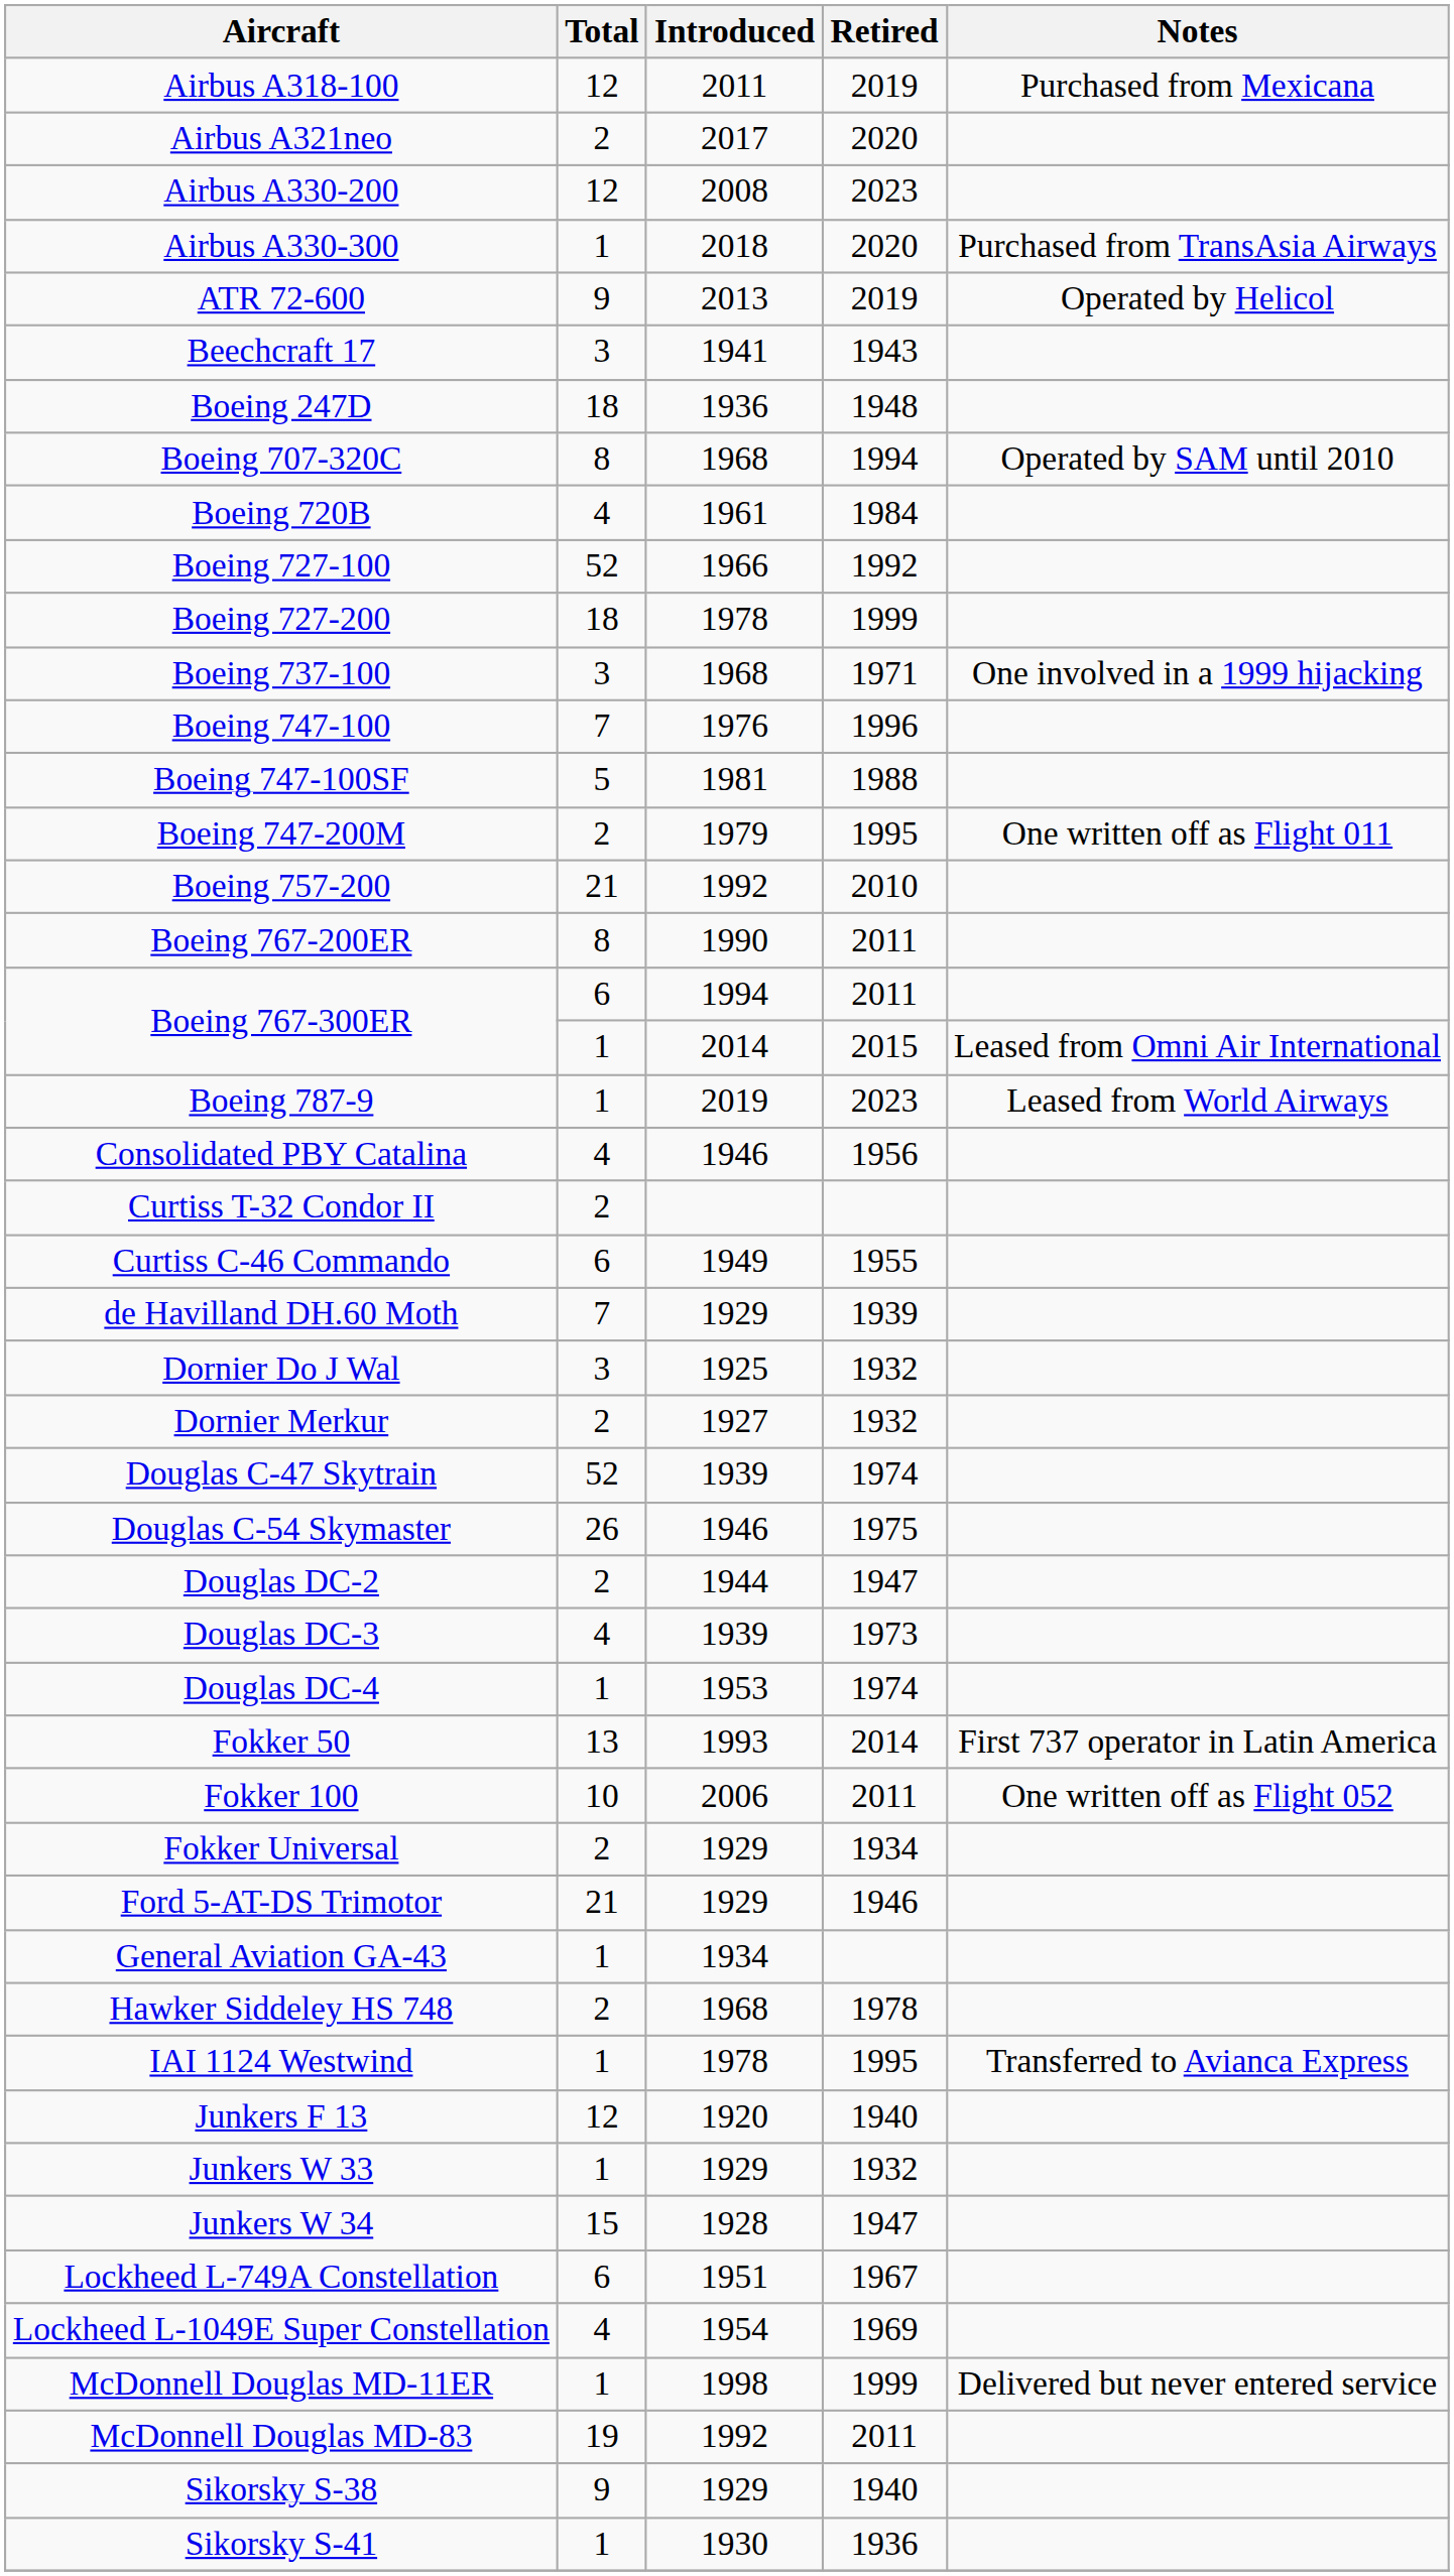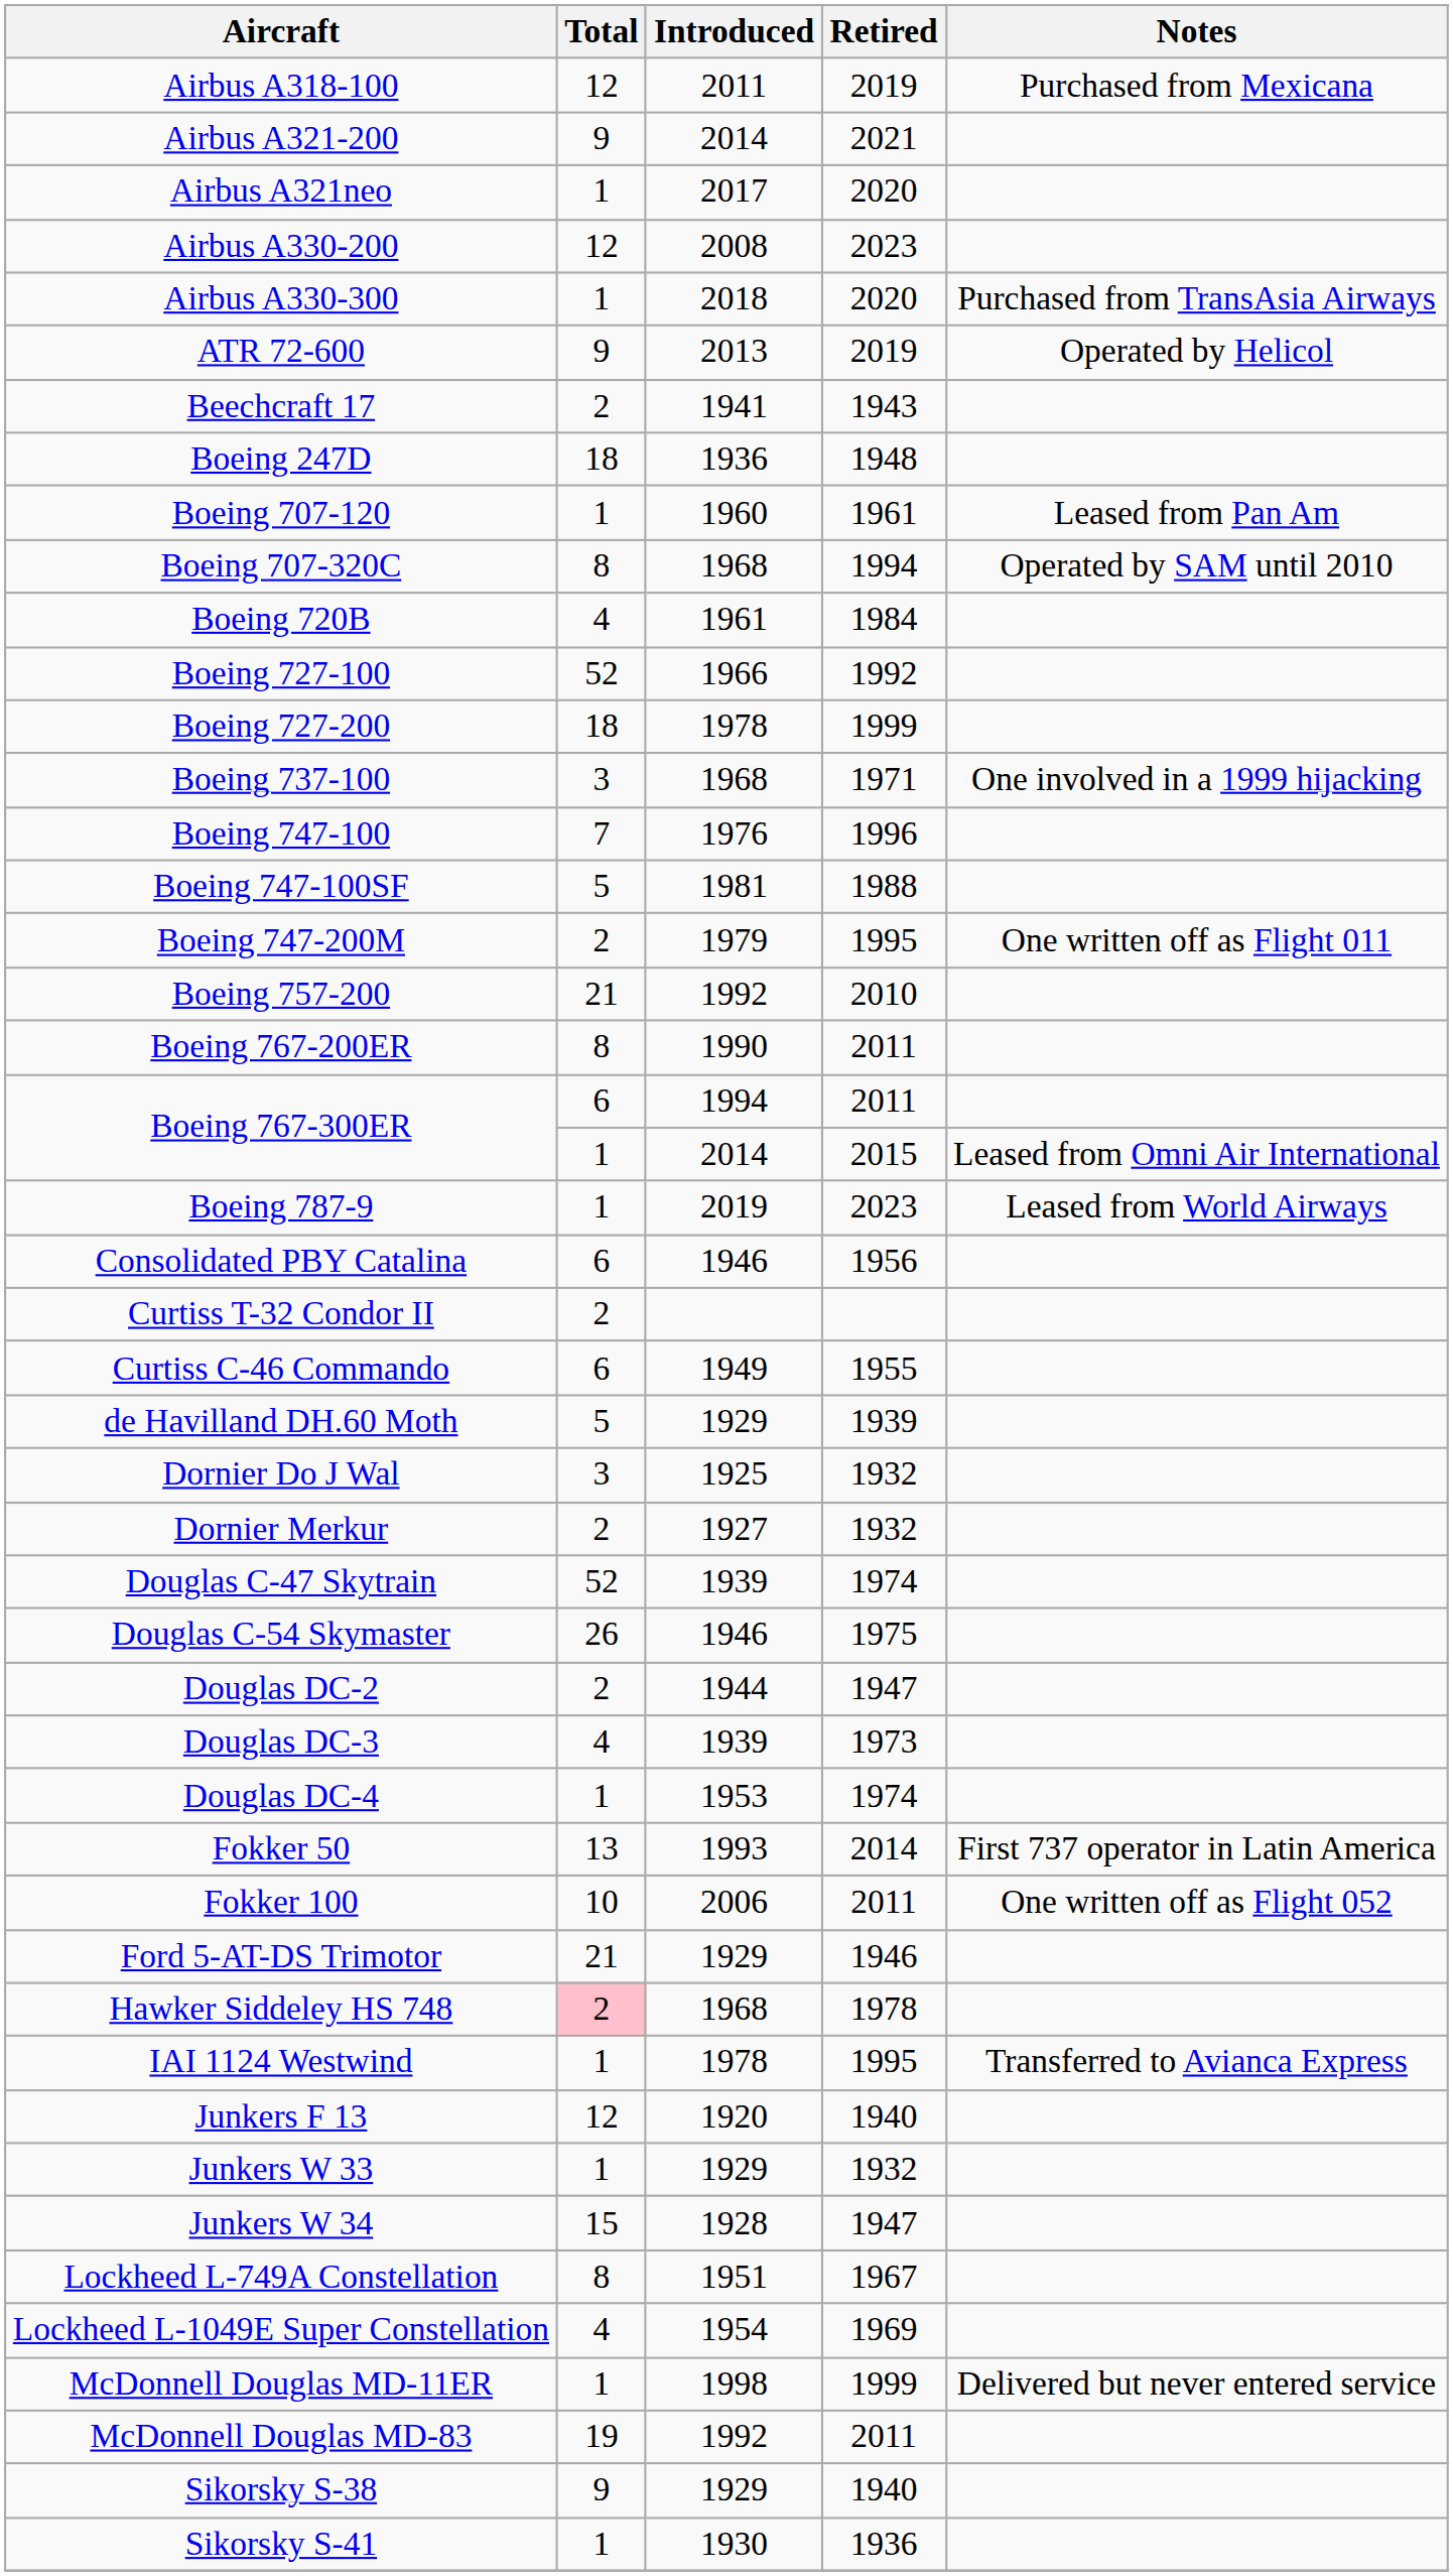+ row: Airbus A321-200 | 9 | 2014 | 2021
Airbus A321neo | Total: 2 -> 1
Beechcraft 17 | Total: 3 -> 2
+ row: Boeing 707-120 | 1 | 1960 | 1961 | Leased from Pan Am
Consolidated PBY Catalina | Total: 4 -> 6
de Havilland DH.60 Moth | Total: 7 -> 5
- row: Fokker Universal | 2 | 1929 | 1934
- row: General Aviation GA-43 | 1 | 1934
Hawker Siddeley HS 748 | Total: no background -> pink background
Lockheed L-749A Constellation | Total: 6 -> 8
